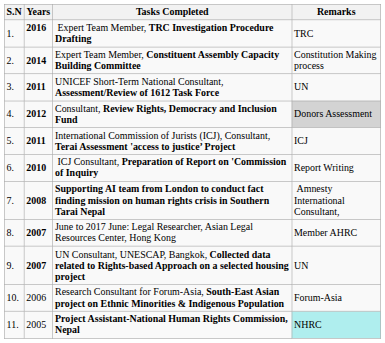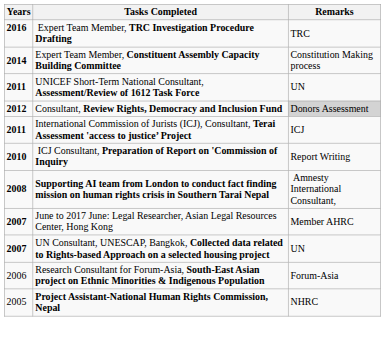- column: S.N | 1. | 2. | 3. | 4. | 5. | 6. | 7. | 8. | 9. | 10. | 11.
Project Assistant-National Human Rights Commission, Nepal | Remarks: paleturquoise background -> no background
